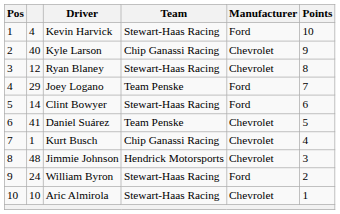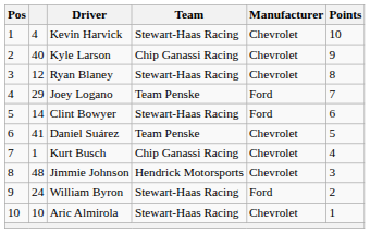Kevin Harvick | Manufacturer: Ford -> Chevrolet
